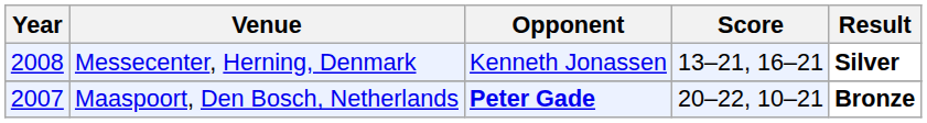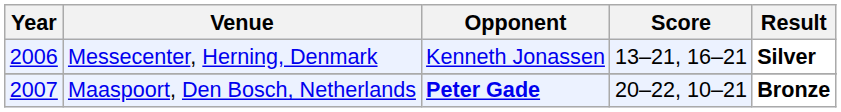Messecenter, Herning, Denmark | Year: 2008 -> 2006
